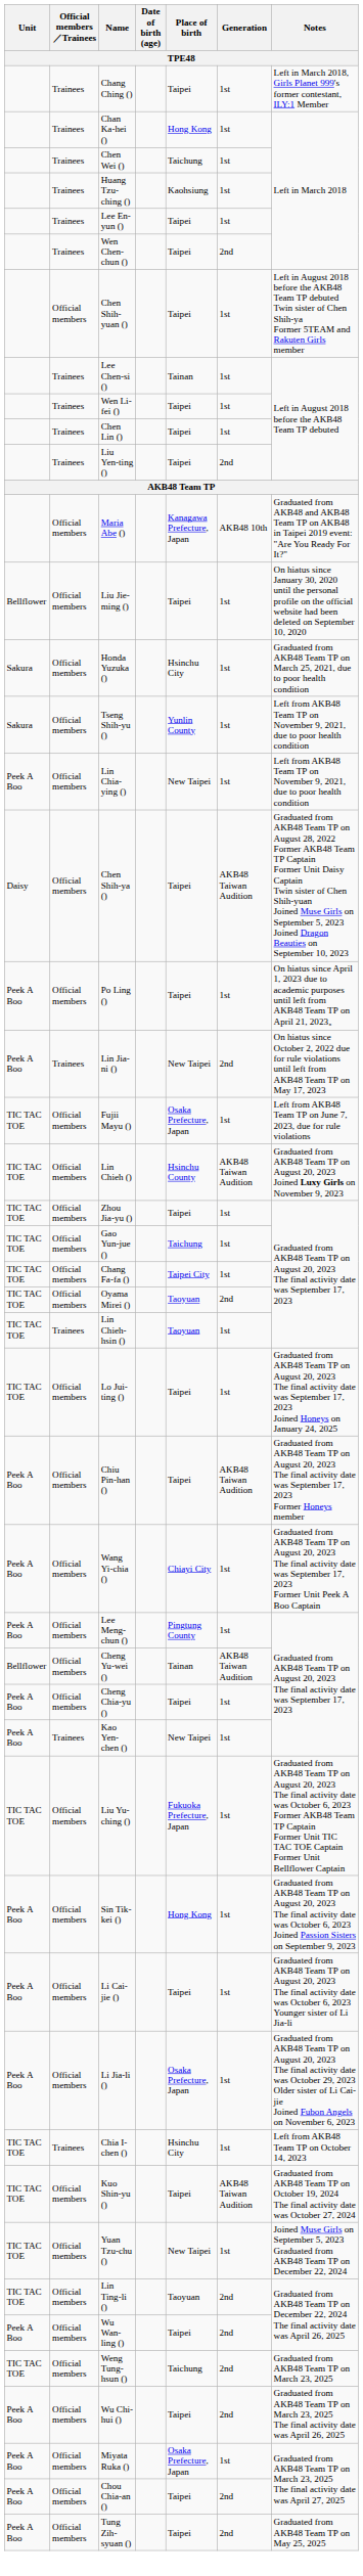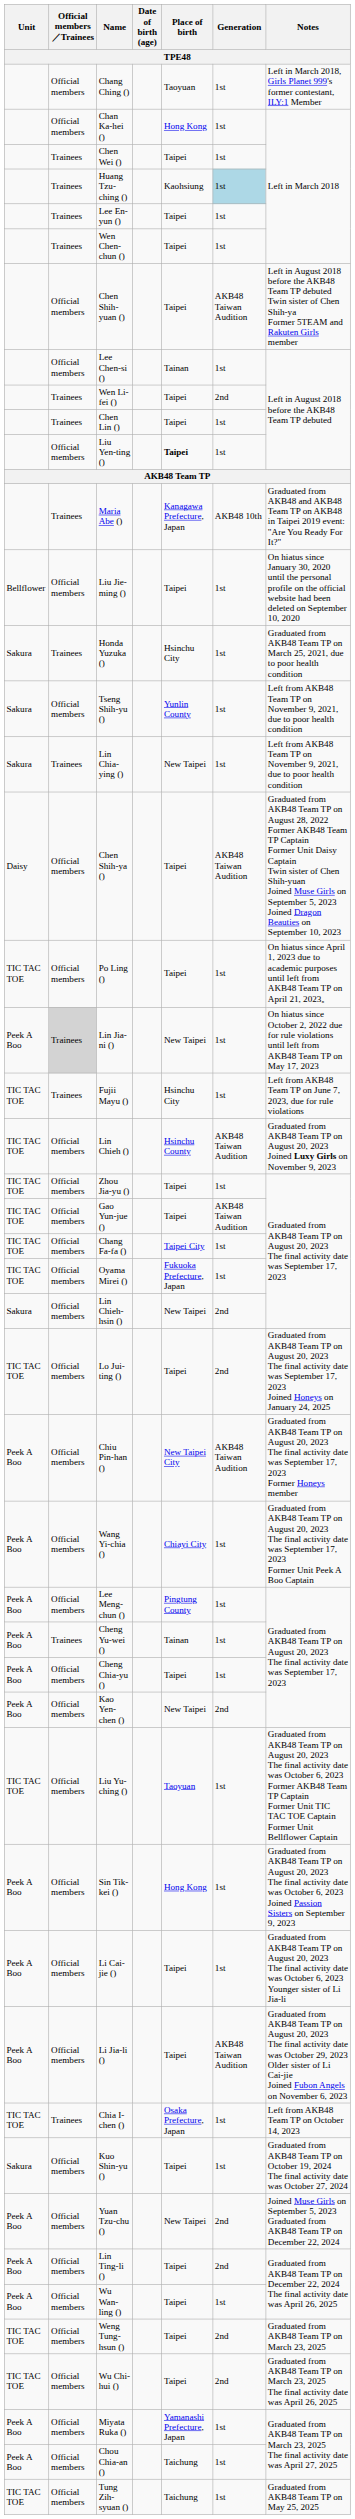Chang Ching () | Official members／Trainees / TPE48: Trainees -> Official members
Chang Ching () | Place of birth / TPE48: Taipei -> Taoyuan
Chan Ka-hei () | Official members／Trainees / TPE48: Trainees -> Official members
Chen Wei () | Place of birth / TPE48: Taichung -> Taipei
Huang Tzu-ching () | Generation / TPE48: no background -> lightblue background
Wen Chen-chun () | Generation / TPE48: 2nd -> 1st
Chen Shih-yuan () | Generation / TPE48: 1st -> AKB48 Taiwan Audition
Lee Chen-si () | Official members／Trainees / TPE48: Trainees -> Official members
Wen Li-fei () | Generation / TPE48: 1st -> 2nd
Liu Yen-ting () | Official members／Trainees / TPE48: Trainees -> Official members
Liu Yen-ting () | Place of birth / TPE48: normal -> bold
Liu Yen-ting () | Generation / TPE48: 2nd -> 1st
Maria Abe () | Official members／Trainees / TPE48: Official members -> Trainees
Honda Yuzuka () | Official members／Trainees / TPE48: Official members -> Trainees
Lin Chia-ying () | Unit / TPE48: Peek A Boo -> Sakura
Lin Chia-ying () | Official members／Trainees / TPE48: Official members -> Trainees
Po Ling () | Unit / TPE48: Peek A Boo -> TIC TAC TOE
Lin Jia-ni () | Official members／Trainees / TPE48: no background -> lightgrey background
Lin Jia-ni () | Generation / TPE48: 2nd -> 1st
Fujii Mayu () | Official members／Trainees / TPE48: Official members -> Trainees
Fujii Mayu () | Place of birth / TPE48: Osaka Prefecture, Japan -> Hsinchu City
Gao Yun-jue () | Place of birth / TPE48: Taichung -> Taipei
Gao Yun-jue () | Generation / TPE48: 1st -> AKB48 Taiwan Audition
Oyama Mirei () | Place of birth / TPE48: Taoyuan -> Fukuoka Prefecture, Japan
Oyama Mirei () | Generation / TPE48: 2nd -> 1st
Lin Chieh-hsin () | Unit / TPE48: TIC TAC TOE -> Sakura
Lin Chieh-hsin () | Official members／Trainees / TPE48: Trainees -> Official members
Lin Chieh-hsin () | Place of birth / TPE48: Taoyuan -> New Taipei
Lin Chieh-hsin () | Generation / TPE48: 1st -> 2nd
Lo Jui-ting () | Generation / TPE48: 1st -> 2nd
Chiu Pin-han () | Place of birth / TPE48: Taipei -> New Taipei City
Cheng Yu-wei () | Unit / TPE48: Bellflower -> Peek A Boo
Cheng Yu-wei () | Official members／Trainees / TPE48: Official members -> Trainees
Cheng Yu-wei () | Generation / TPE48: AKB48 Taiwan Audition -> 1st
Kao Yen-chen () | Official members／Trainees / TPE48: Trainees -> Official members
Kao Yen-chen () | Generation / TPE48: 1st -> 2nd
Liu Yu-ching () | Place of birth / TPE48: Fukuoka Prefecture, Japan -> Taoyuan
Li Jia-li () | Place of birth / TPE48: Osaka Prefecture, Japan -> Taipei
Li Jia-li () | Generation / TPE48: 1st -> AKB48 Taiwan Audition
Chia I-chen () | Place of birth / TPE48: Hsinchu City -> Osaka Prefecture, Japan
Kuo Shin-yu () | Unit / TPE48: TIC TAC TOE -> Sakura
Kuo Shin-yu () | Generation / TPE48: AKB48 Taiwan Audition -> 1st
Yuan Tzu-chu () | Unit / TPE48: TIC TAC TOE -> Peek A Boo
Yuan Tzu-chu () | Generation / TPE48: 1st -> 2nd
Lin Ting-li () | Unit / TPE48: TIC TAC TOE -> Peek A Boo
Lin Ting-li () | Place of birth / TPE48: Taoyuan -> Taipei
Wu Wan-ling () | Generation / TPE48: 2nd -> 1st
Weng Tung-hsun () | Place of birth / TPE48: Taichung -> Taipei
Wu Chi-hui () | Unit / TPE48: Peek A Boo -> TIC TAC TOE
Miyata Ruka () | Place of birth / TPE48: Osaka Prefecture, Japan -> Yamanashi Prefecture, Japan
Chou Chia-an () | Place of birth / TPE48: Taipei -> Taichung
Chou Chia-an () | Generation / TPE48: 2nd -> 1st
Tung Zih-syuan () | Unit / TPE48: Peek A Boo -> TIC TAC TOE
Tung Zih-syuan () | Place of birth / TPE48: Taipei -> Taichung
Tung Zih-syuan () | Generation / TPE48: 2nd -> 1st
